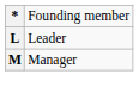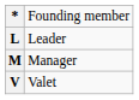+ row: V | Valet
